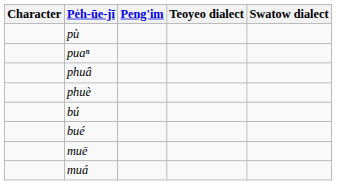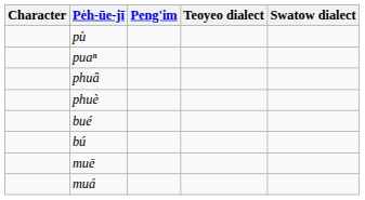rows swapped: bú <-> bué
